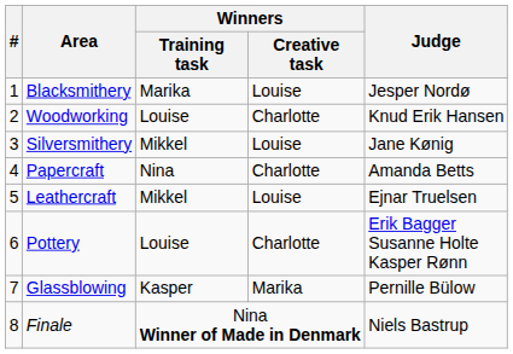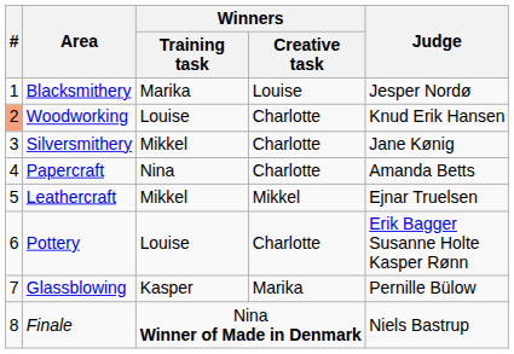Woodworking | #: no background -> lightsalmon background
Silversmithery | Winners / Creative task: Louise -> Charlotte
Leathercraft | Winners / Creative task: Louise -> Mikkel
